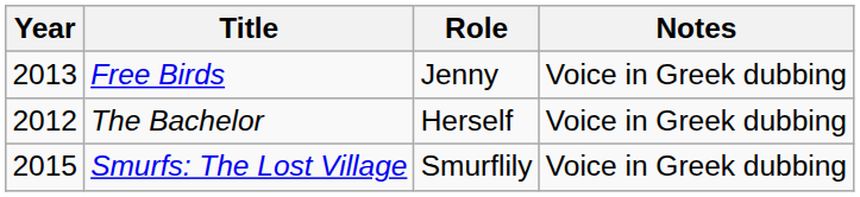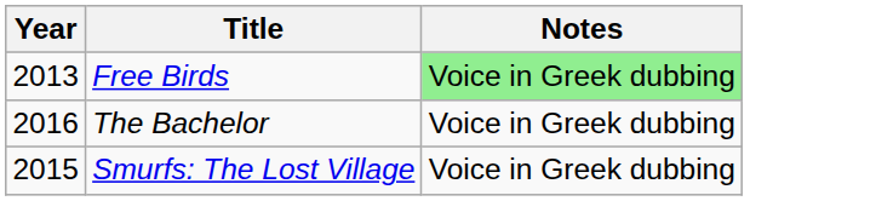- column: Role | Jenny | Herself | Smurflily
Free Birds | Notes: no background -> lightgreen background
The Bachelor | Year: 2012 -> 2016
